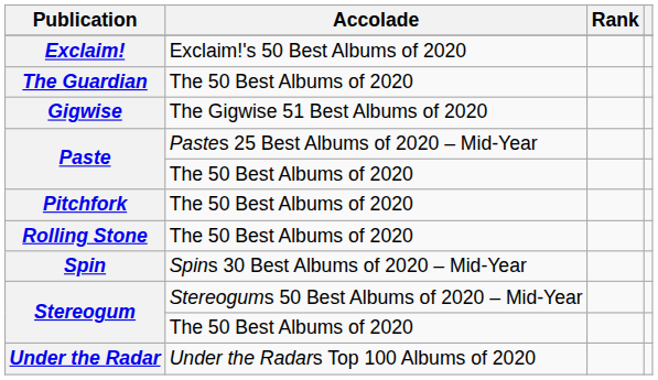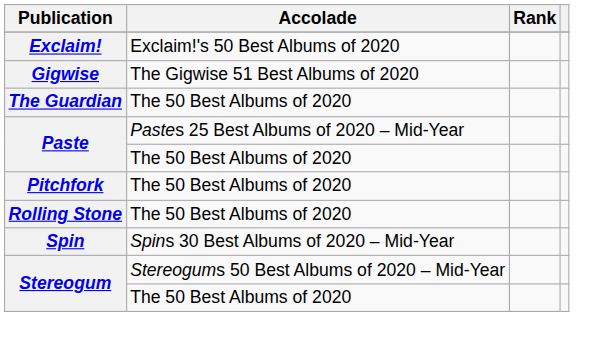rows swapped: Gigwise <-> The Guardian
- row: Under the Radar | Under the Radars Top 100 Albums of 2020
